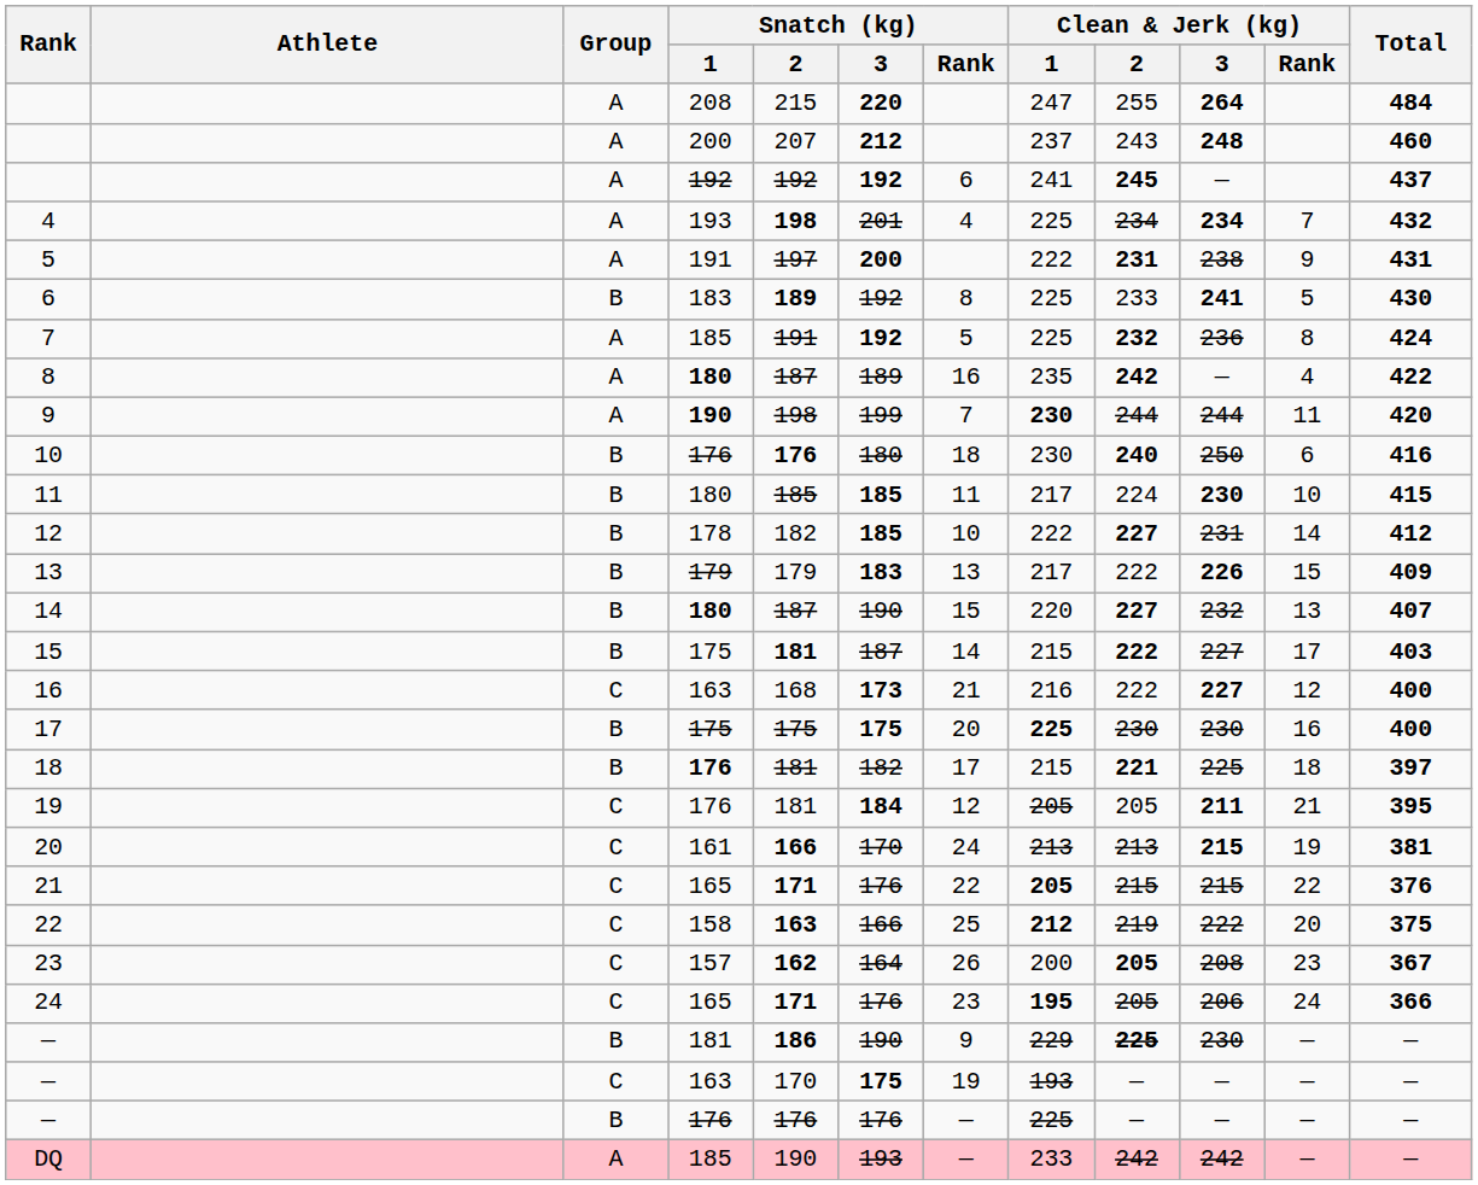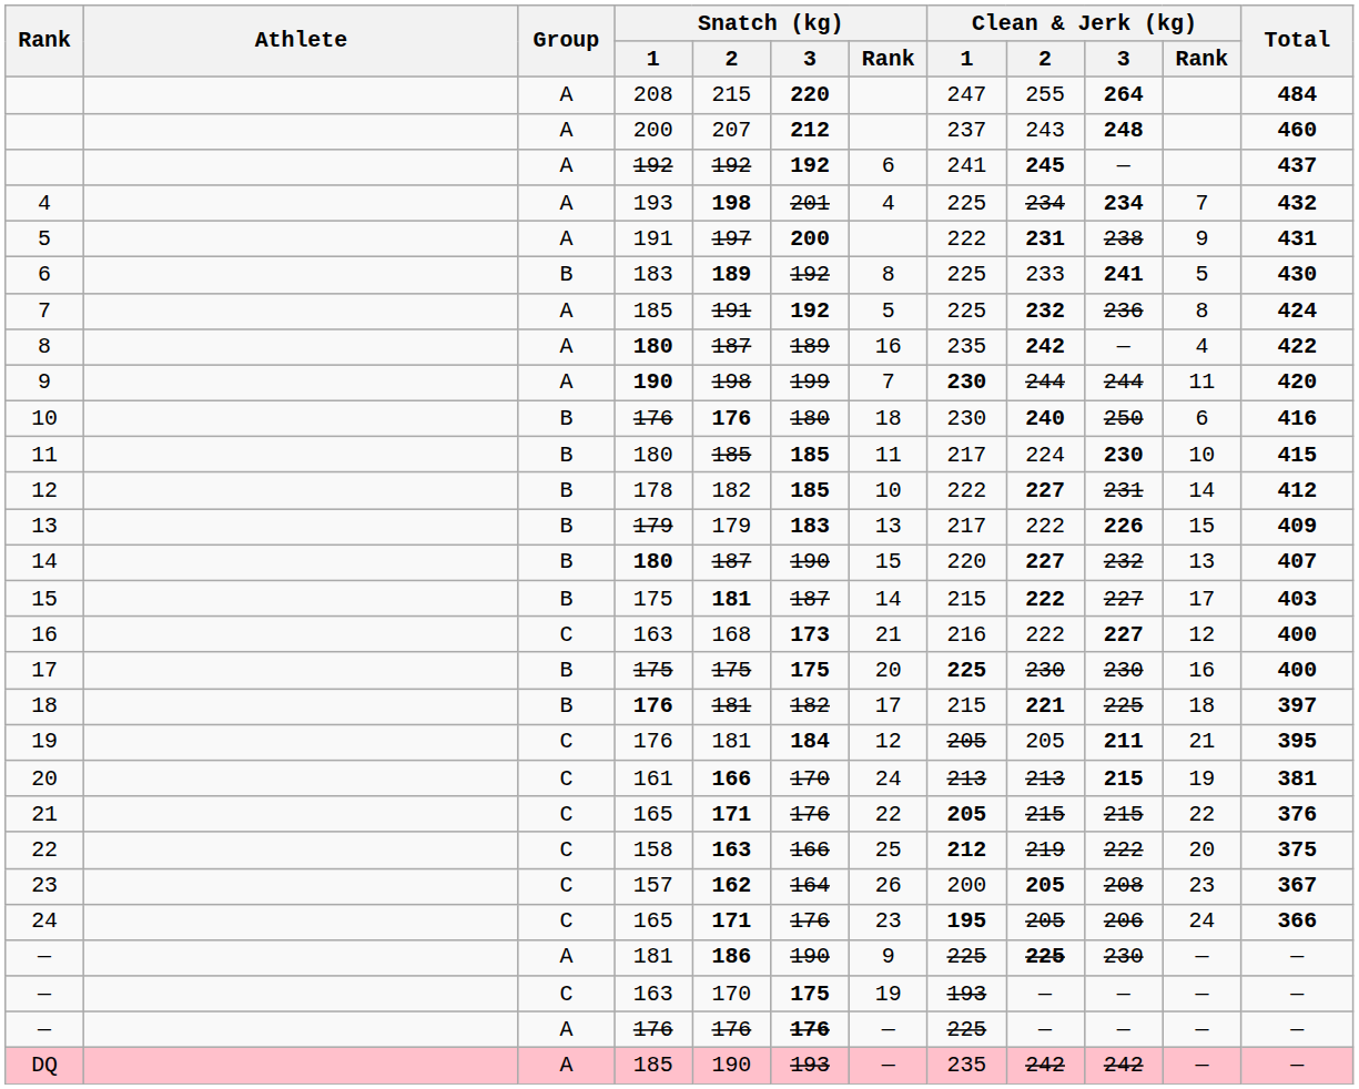— / 181 | Group: B -> A
— / 181 | Clean & Jerk (kg) / 1: 229 -> 225
— / 176 | Group: B -> A
— / 176 | Snatch (kg) / 3: normal -> bold
DQ | Clean & Jerk (kg) / 1: 233 -> 235
